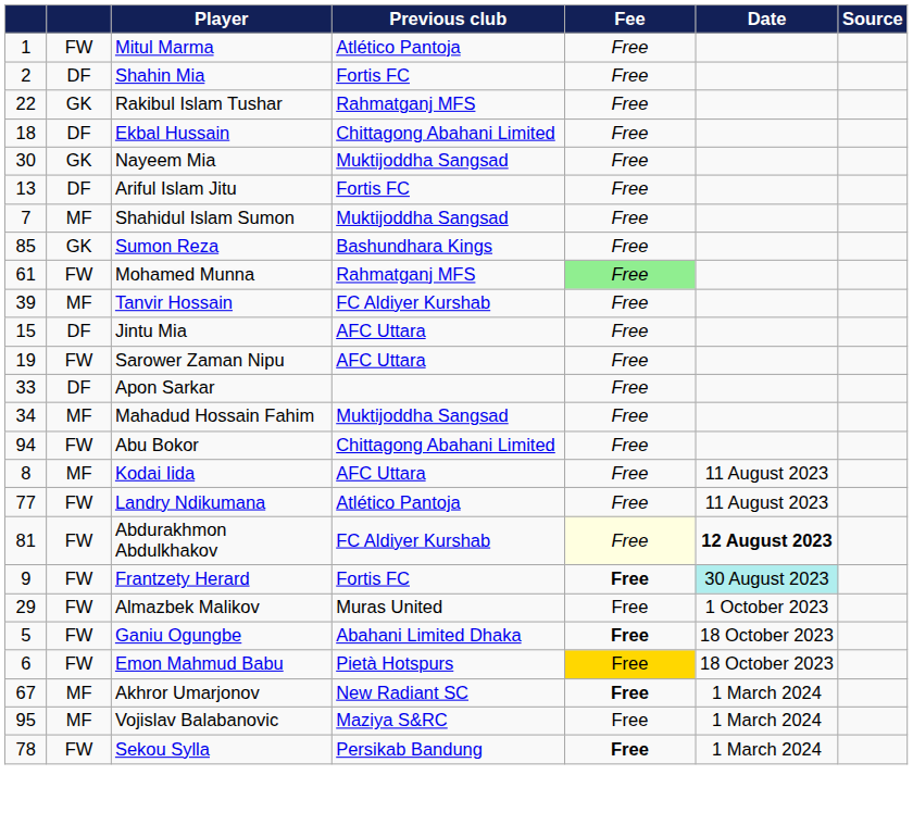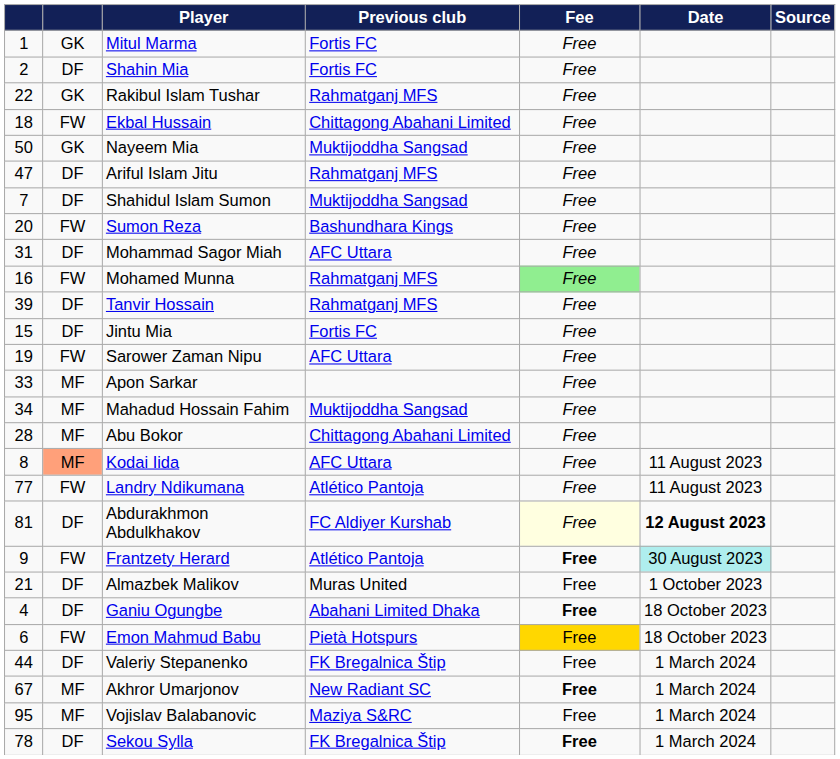Mitul Marma | column 2: FW -> GK
Mitul Marma | Previous club: Atlético Pantoja -> Fortis FC
Ekbal Hussain | column 2: DF -> FW
Nayeem Mia | column 1: 30 -> 50
Ariful Islam Jitu | column 1: 13 -> 47
Ariful Islam Jitu | Previous club: Fortis FC -> Rahmatganj MFS
Shahidul Islam Sumon | column 2: MF -> DF
Sumon Reza | column 1: 85 -> 20
Sumon Reza | column 2: GK -> FW
+ row: 31 | DF | Mohammad Sagor Miah | AFC Uttara | Free
Mohamed Munna | column 1: 61 -> 16
Tanvir Hossain | column 2: MF -> DF
Tanvir Hossain | Previous club: FC Aldiyer Kurshab -> Rahmatganj MFS
Jintu Mia | Previous club: AFC Uttara -> Fortis FC
Apon Sarkar | column 2: DF -> MF
Abu Bokor | column 1: 94 -> 28
Abu Bokor | column 2: FW -> MF
Kodai Iida | column 2: no background -> lightsalmon background
Abdurakhmon Abdulkhakov | column 2: FW -> DF
Frantzety Herard | Previous club: Fortis FC -> Atlético Pantoja
Almazbek Malikov | column 1: 29 -> 21
Almazbek Malikov | column 2: FW -> DF
Ganiu Ogungbe | column 1: 5 -> 4
Ganiu Ogungbe | column 2: FW -> DF
+ row: 44 | DF | Valeriy Stepanenko | FK Bregalnica Štip | Free | 1 March 2024
Sekou Sylla | column 2: FW -> DF
Sekou Sylla | Previous club: Persikab Bandung -> FK Bregalnica Štip
